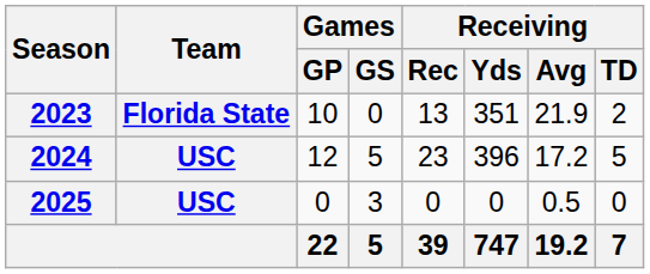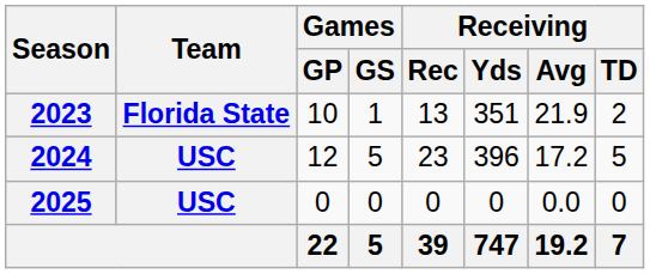2023 | Games / GS: 0 -> 1
2025 | Games / GS: 3 -> 0
2025 | Receiving / Avg: 0.5 -> 0.0
